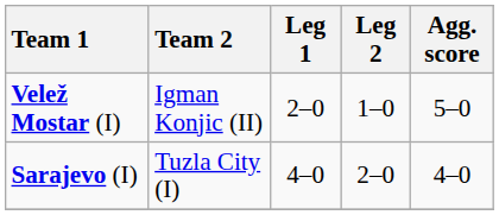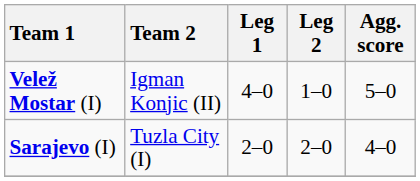Velež Mostar (I) | Leg 1: 2–0 -> 4–0
Sarajevo (I) | Leg 1: 4–0 -> 2–0
